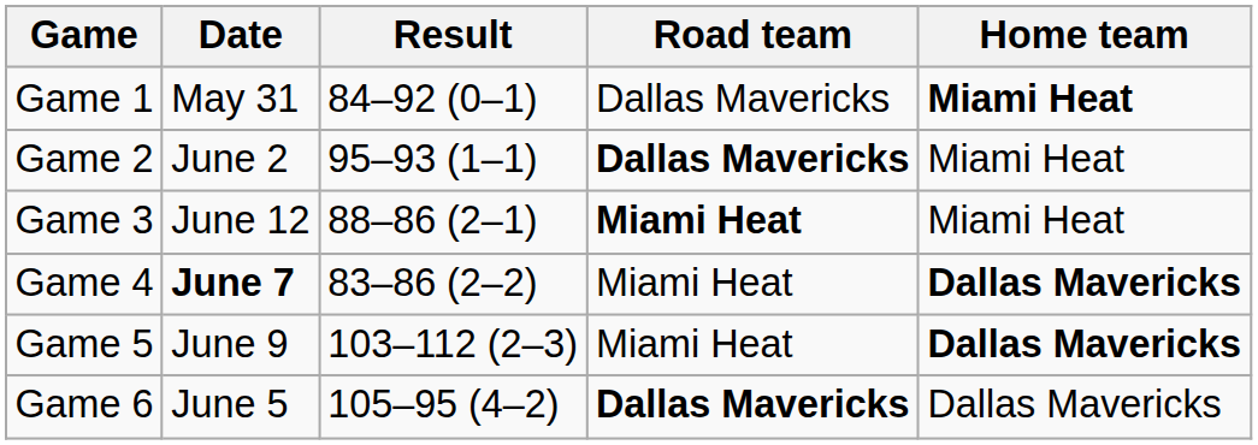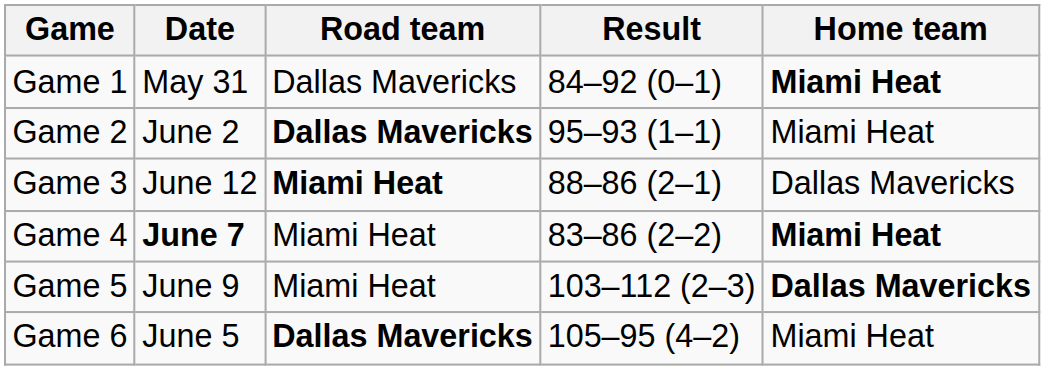columns swapped: Road team <-> Result
Game 3 | Home team: Miami Heat -> Dallas Mavericks
Game 4 | Home team: Dallas Mavericks -> Miami Heat
Game 6 | Home team: Dallas Mavericks -> Miami Heat
